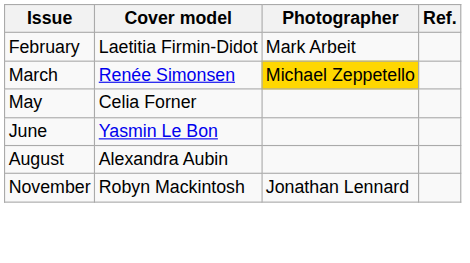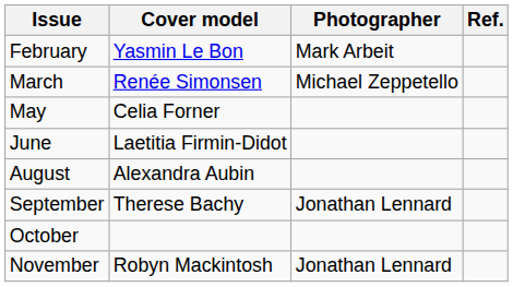February | Cover model: Laetitia Firmin-Didot -> Yasmin Le Bon
March | Photographer: gold background -> no background
June | Cover model: Yasmin Le Bon -> Laetitia Firmin-Didot
+ row: September | Therese Bachy | Jonathan Lennard
+ row: October
